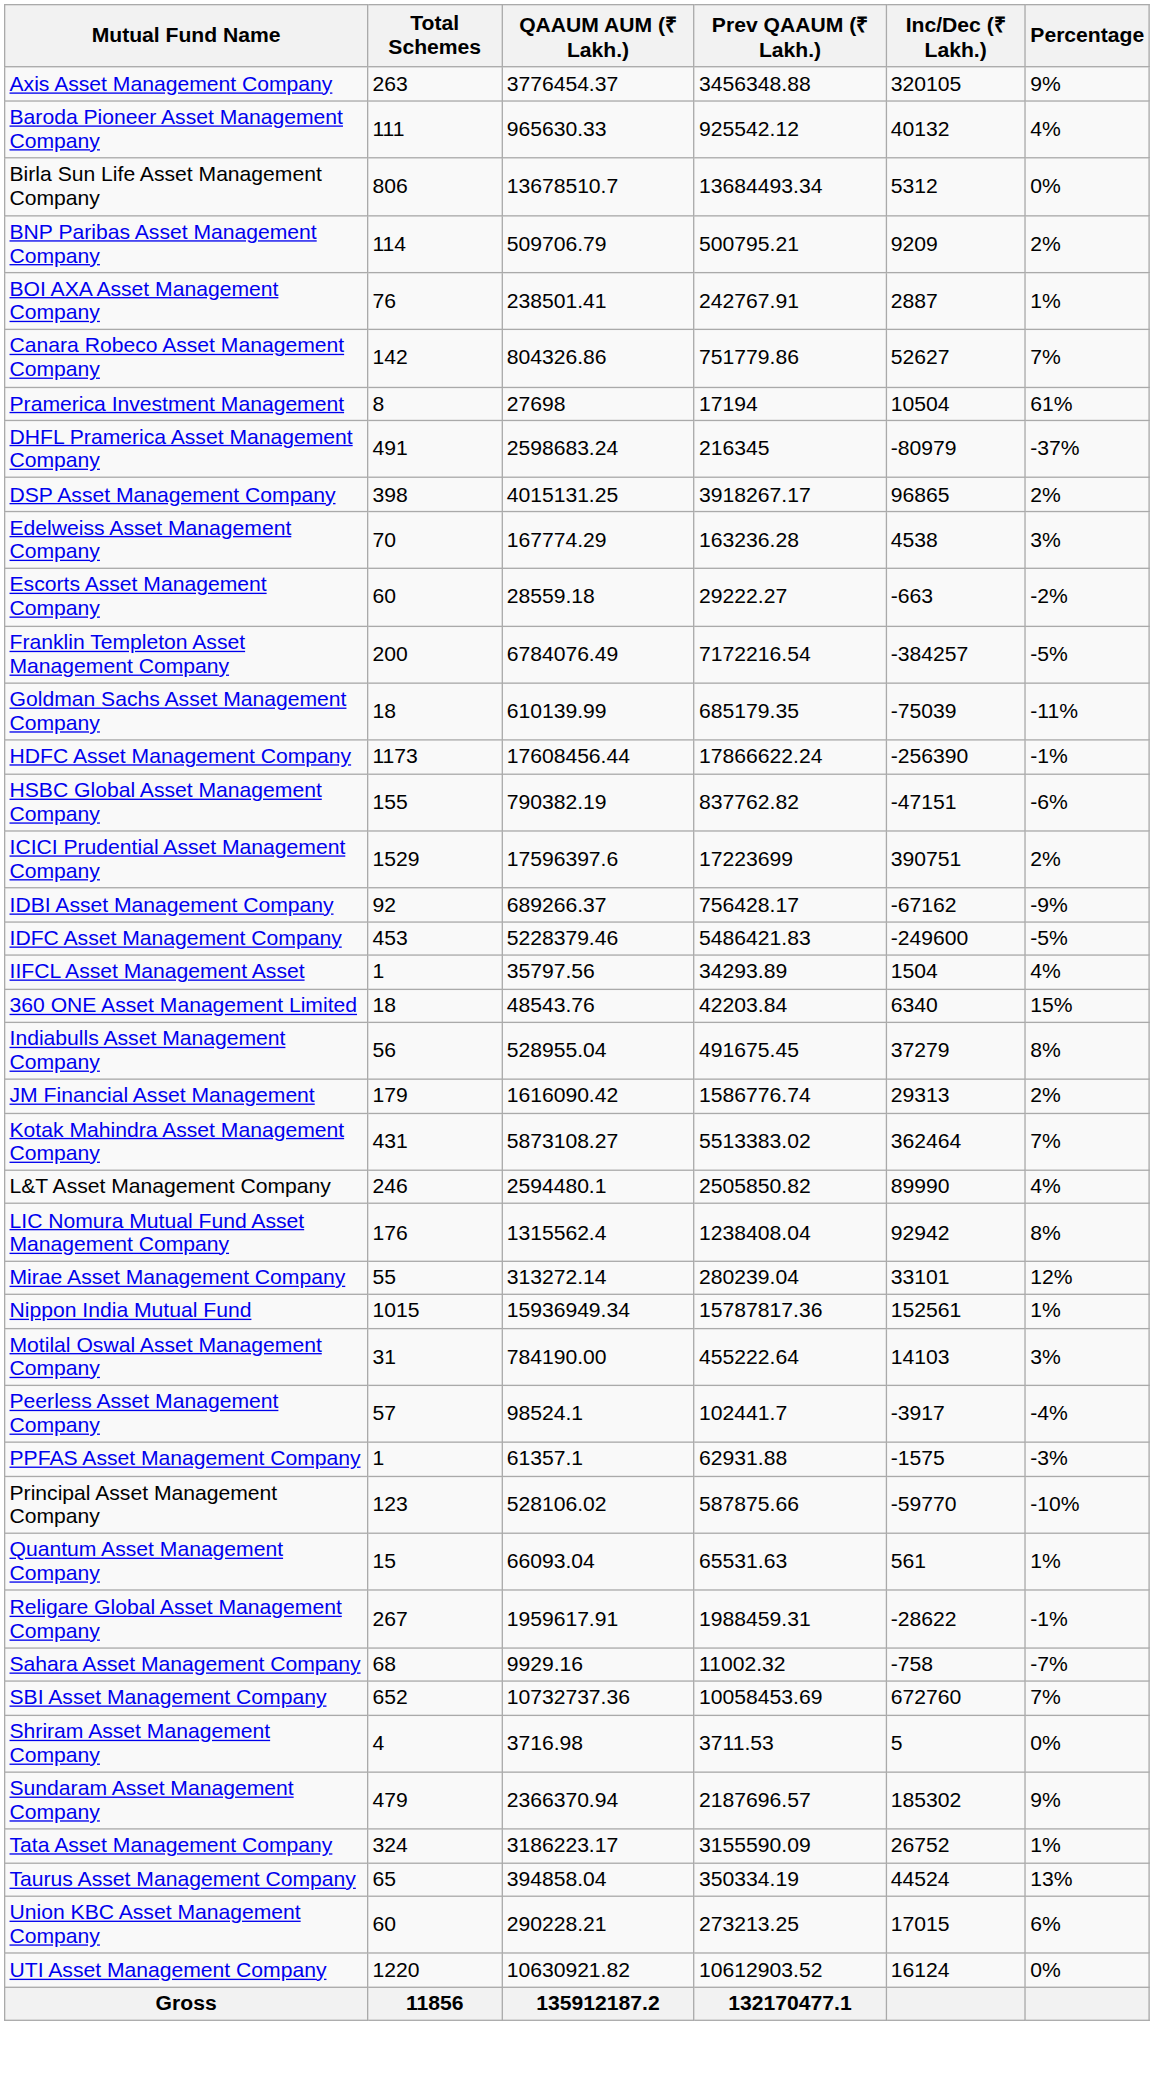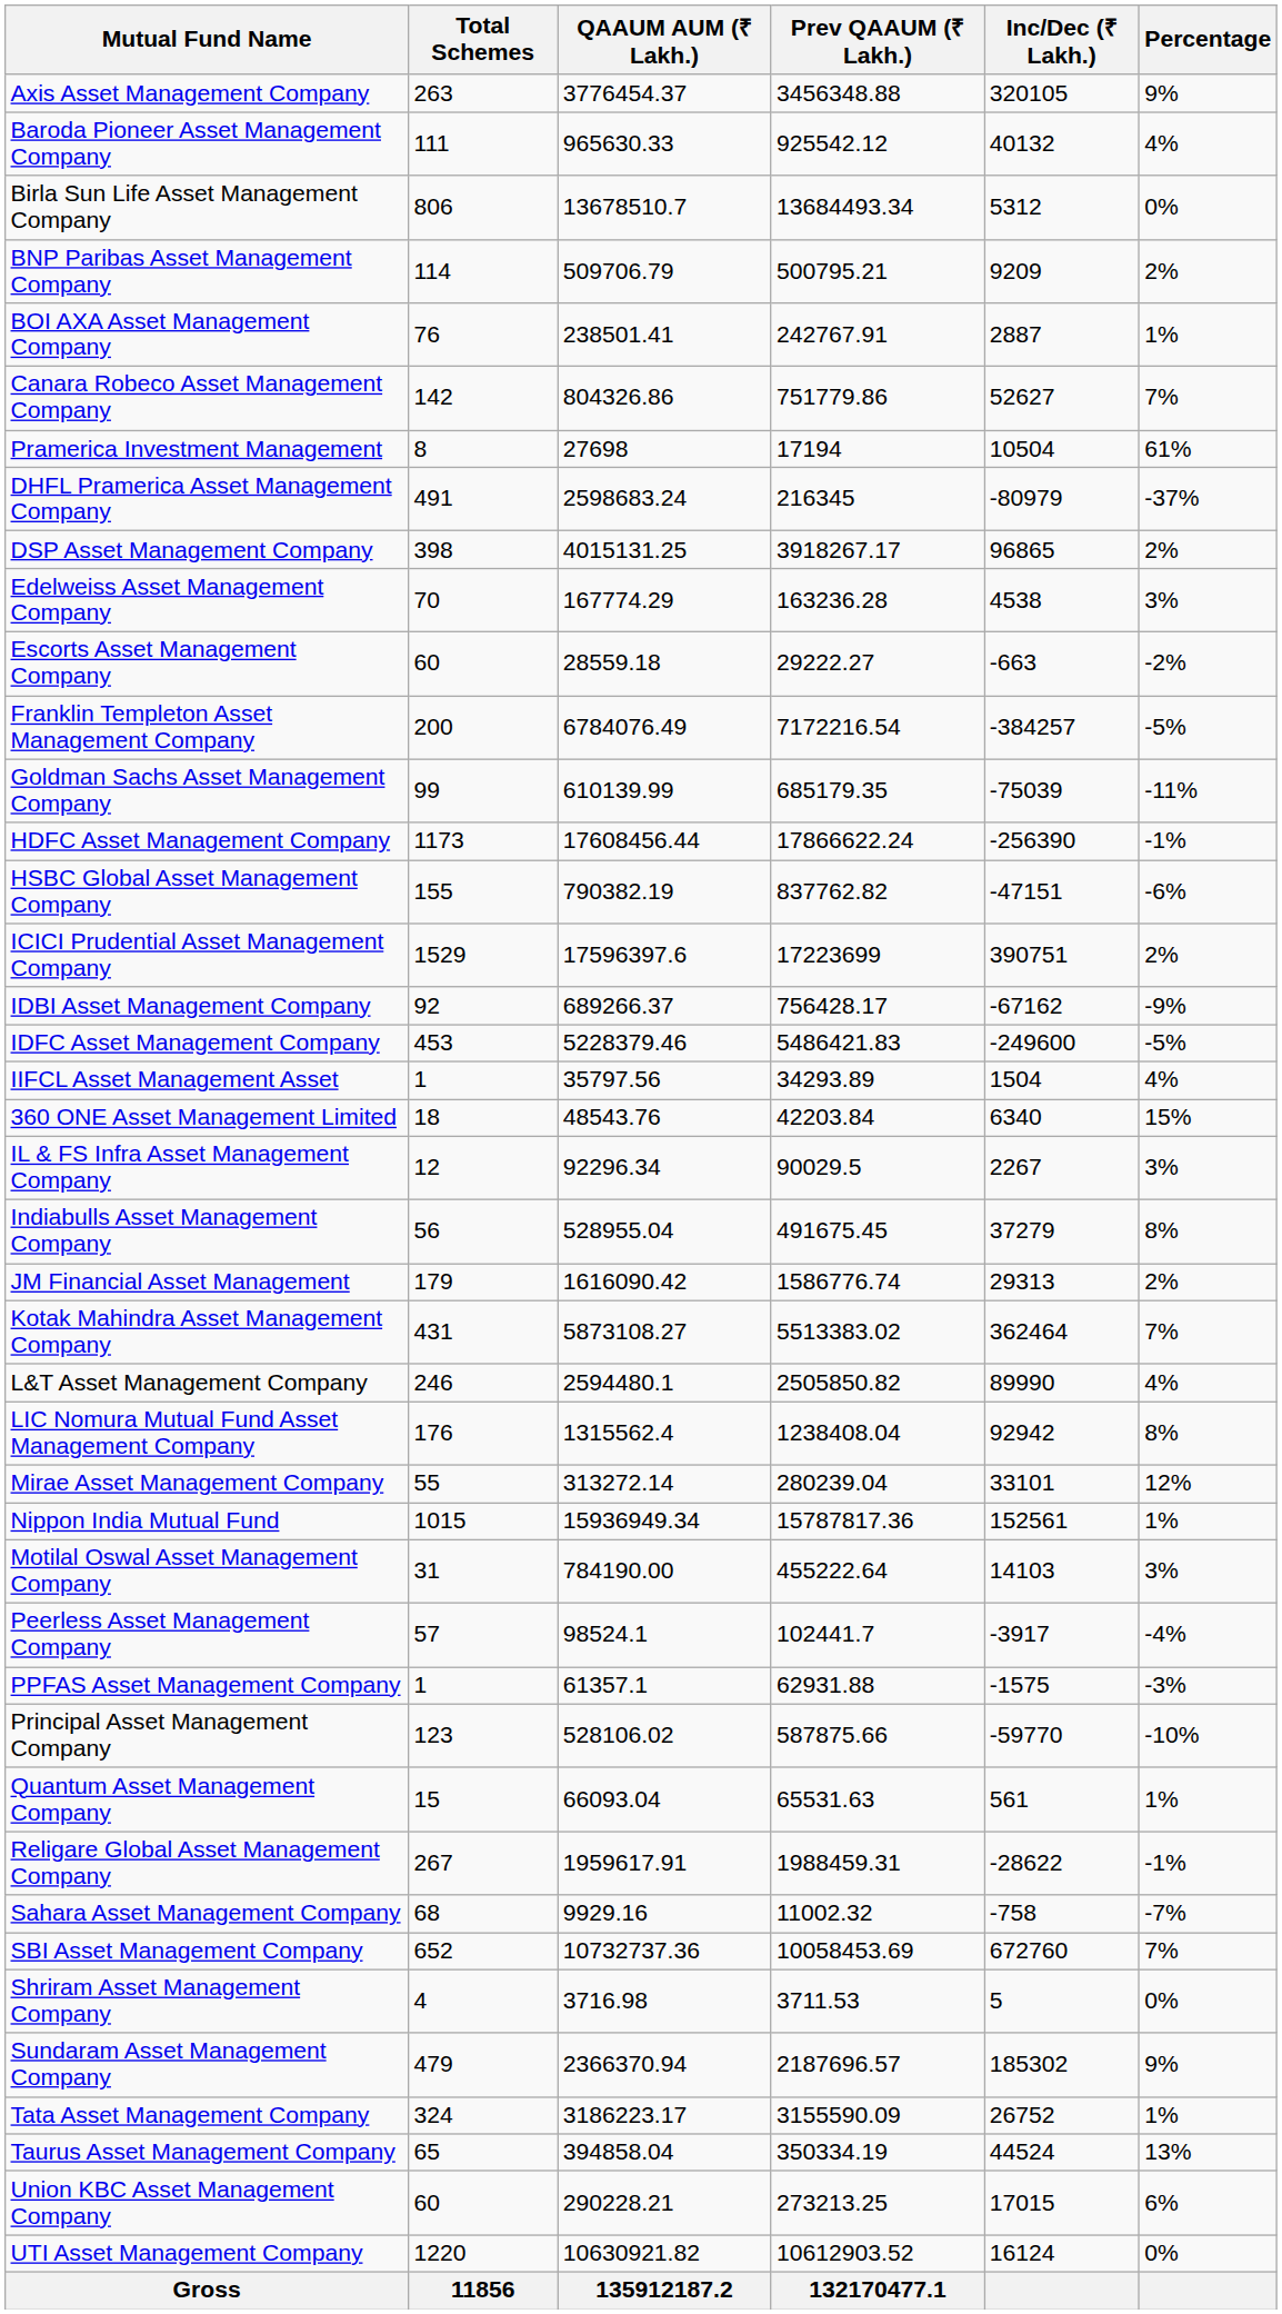Goldman Sachs Asset Management Company | Total Schemes: 18 -> 99
+ row: IL & FS Infra Asset Management Company | 12 | 92296.34 | 90029.5 | 2267 | 3%
